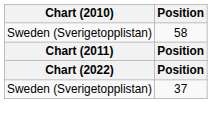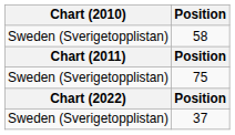+ row: Sweden (Sverigetopplistan) | 75
